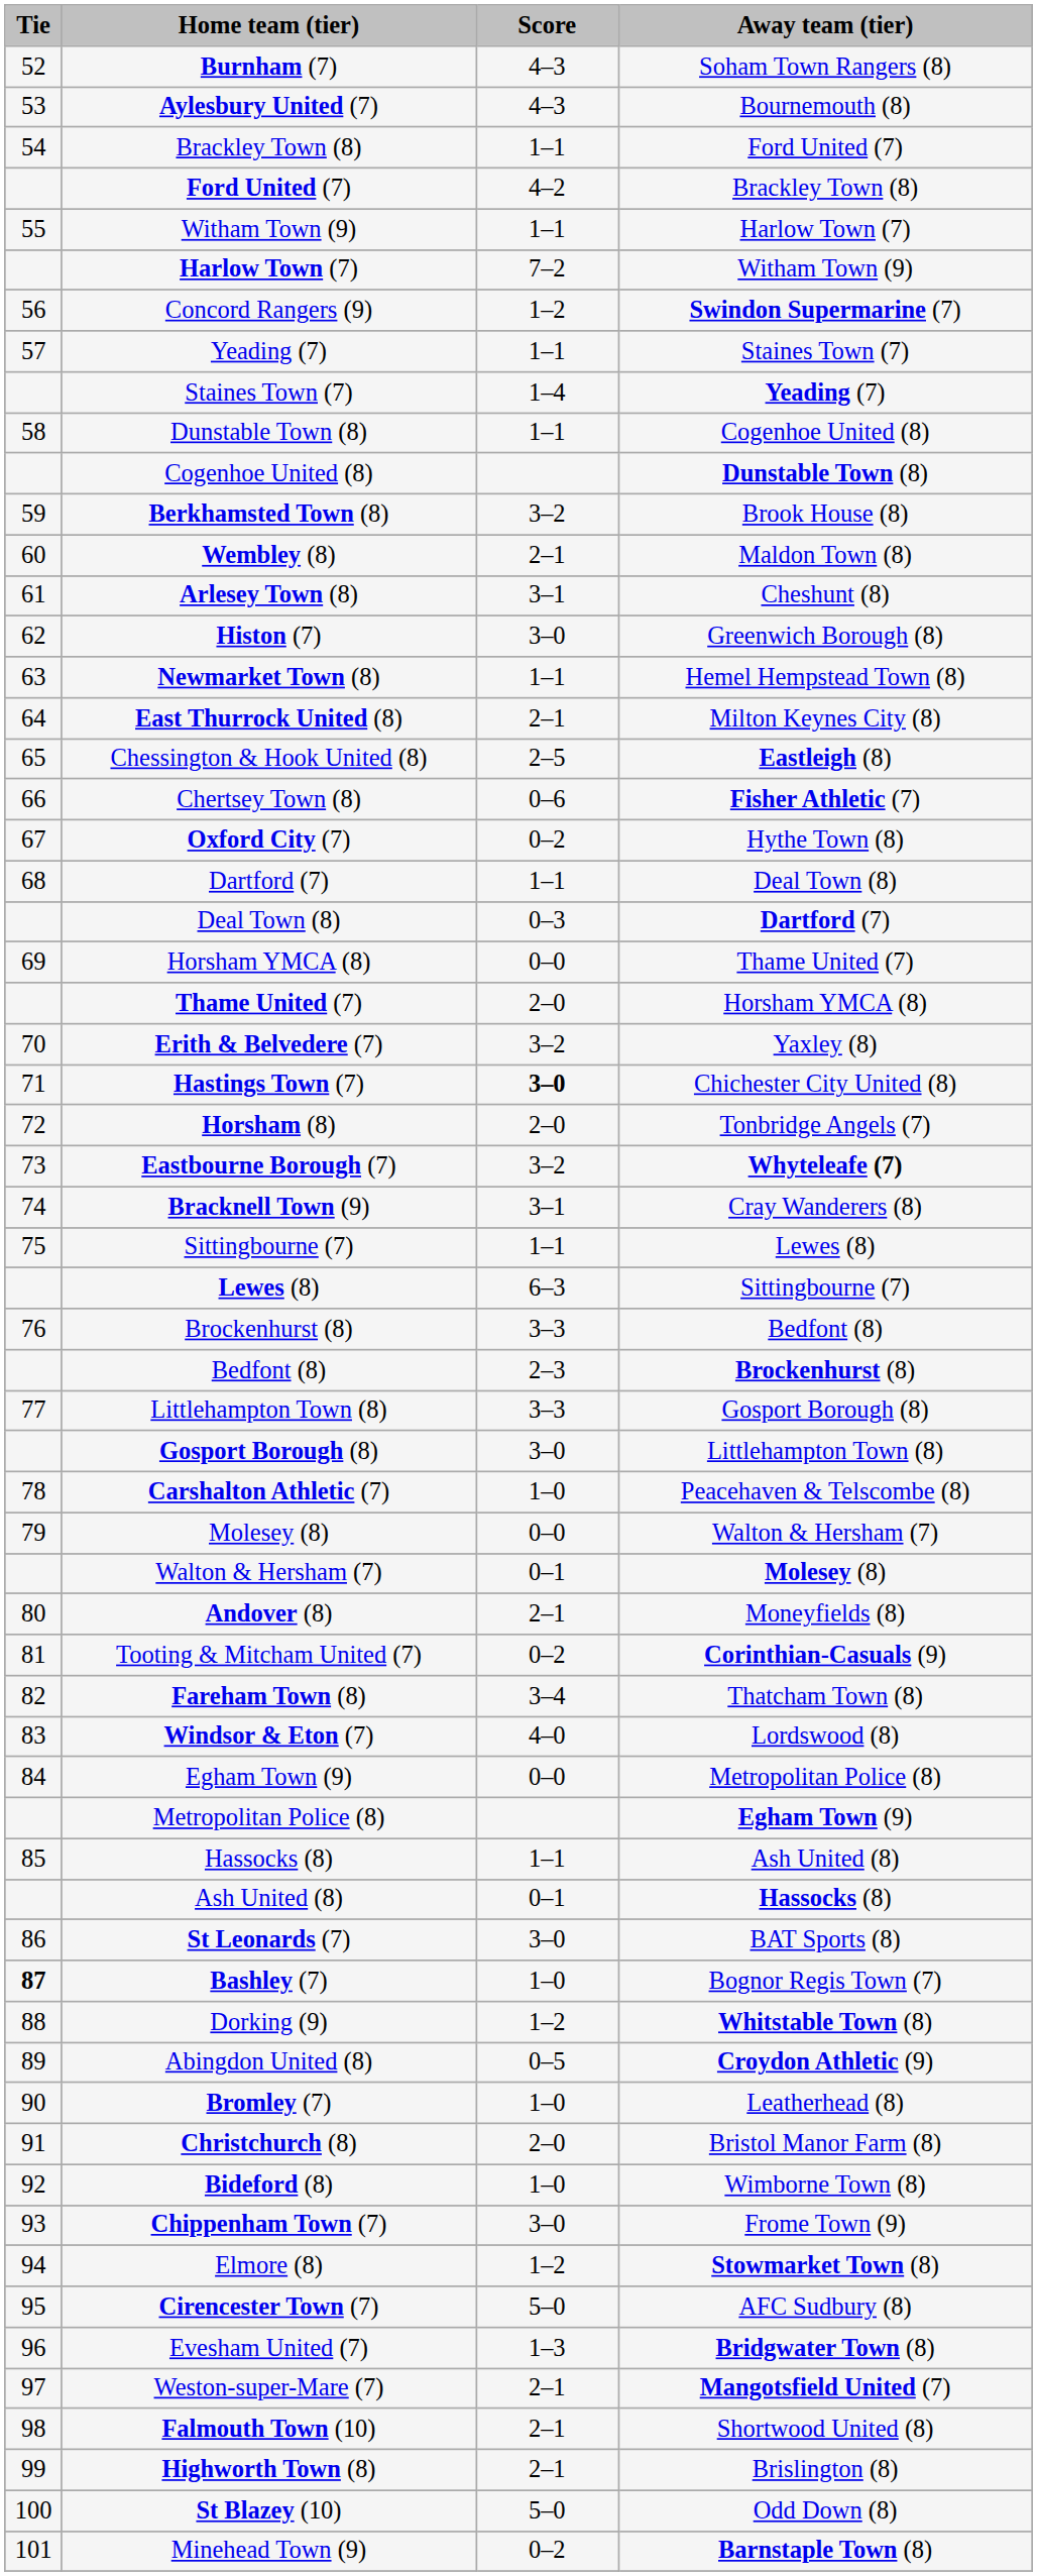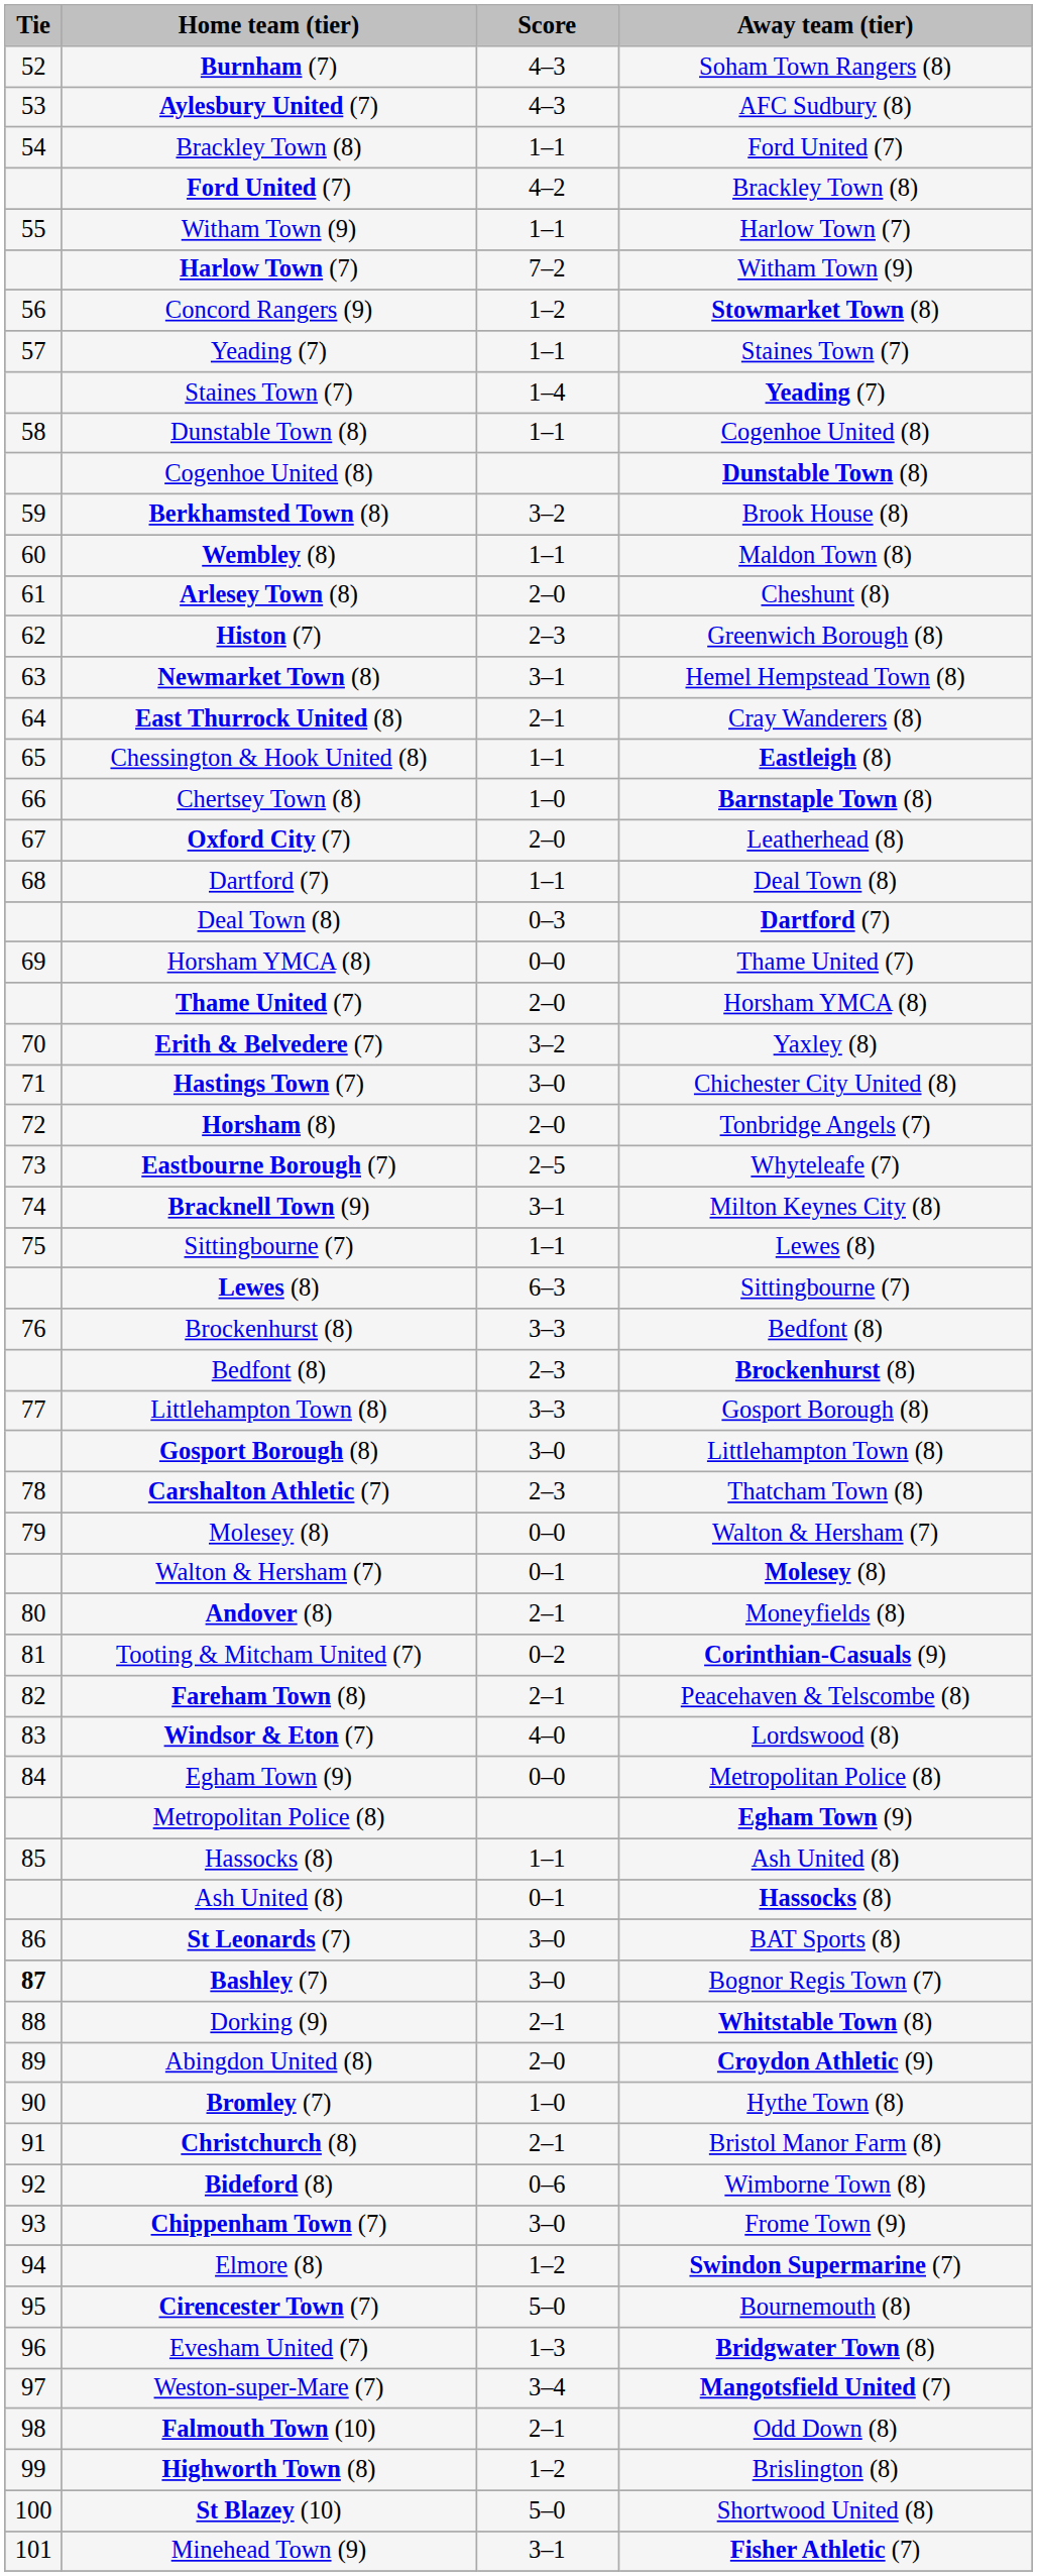Aylesbury United (7) | Away team (tier): Bournemouth (8) -> AFC Sudbury (8)
Concord Rangers (9) | Away team (tier): Swindon Supermarine (7) -> Stowmarket Town (8)
Wembley (8) | Score: 2–1 -> 1–1
Arlesey Town (8) | Score: 3–1 -> 2–0
Histon (7) | Score: 3–0 -> 2–3
Newmarket Town (8) | Score: 1–1 -> 3–1
East Thurrock United (8) | Away team (tier): Milton Keynes City (8) -> Cray Wanderers (8)
Chessington & Hook United (8) | Score: 2–5 -> 1–1
Chertsey Town (8) | Score: 0–6 -> 1–0
Chertsey Town (8) | Away team (tier): Fisher Athletic (7) -> Barnstaple Town (8)
Oxford City (7) | Score: 0–2 -> 2–0
Oxford City (7) | Away team (tier): Hythe Town (8) -> Leatherhead (8)
Hastings Town (7) | Score: bold -> normal
Eastbourne Borough (7) | Score: 3–2 -> 2–5
Eastbourne Borough (7) | Away team (tier): bold -> normal
Bracknell Town (9) | Away team (tier): Cray Wanderers (8) -> Milton Keynes City (8)
Carshalton Athletic (7) | Score: 1–0 -> 2–3
Carshalton Athletic (7) | Away team (tier): Peacehaven & Telscombe (8) -> Thatcham Town (8)
Fareham Town (8) | Score: 3–4 -> 2–1
Fareham Town (8) | Away team (tier): Thatcham Town (8) -> Peacehaven & Telscombe (8)
Bashley (7) | Score: 1–0 -> 3–0
Dorking (9) | Score: 1–2 -> 2–1
Abingdon United (8) | Score: 0–5 -> 2–0
Bromley (7) | Away team (tier): Leatherhead (8) -> Hythe Town (8)
Christchurch (8) | Score: 2–0 -> 2–1
Bideford (8) | Score: 1–0 -> 0–6
Elmore (8) | Away team (tier): Stowmarket Town (8) -> Swindon Supermarine (7)
Cirencester Town (7) | Away team (tier): AFC Sudbury (8) -> Bournemouth (8)
Weston-super-Mare (7) | Score: 2–1 -> 3–4
Falmouth Town (10) | Away team (tier): Shortwood United (8) -> Odd Down (8)
Highworth Town (8) | Score: 2–1 -> 1–2
St Blazey (10) | Away team (tier): Odd Down (8) -> Shortwood United (8)
Minehead Town (9) | Score: 0–2 -> 3–1
Minehead Town (9) | Away team (tier): Barnstaple Town (8) -> Fisher Athletic (7)
